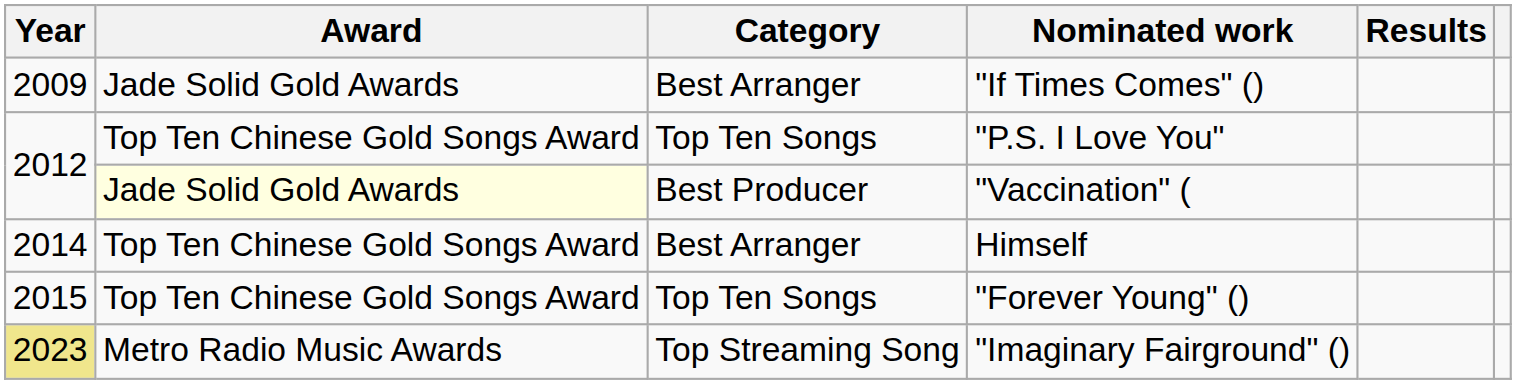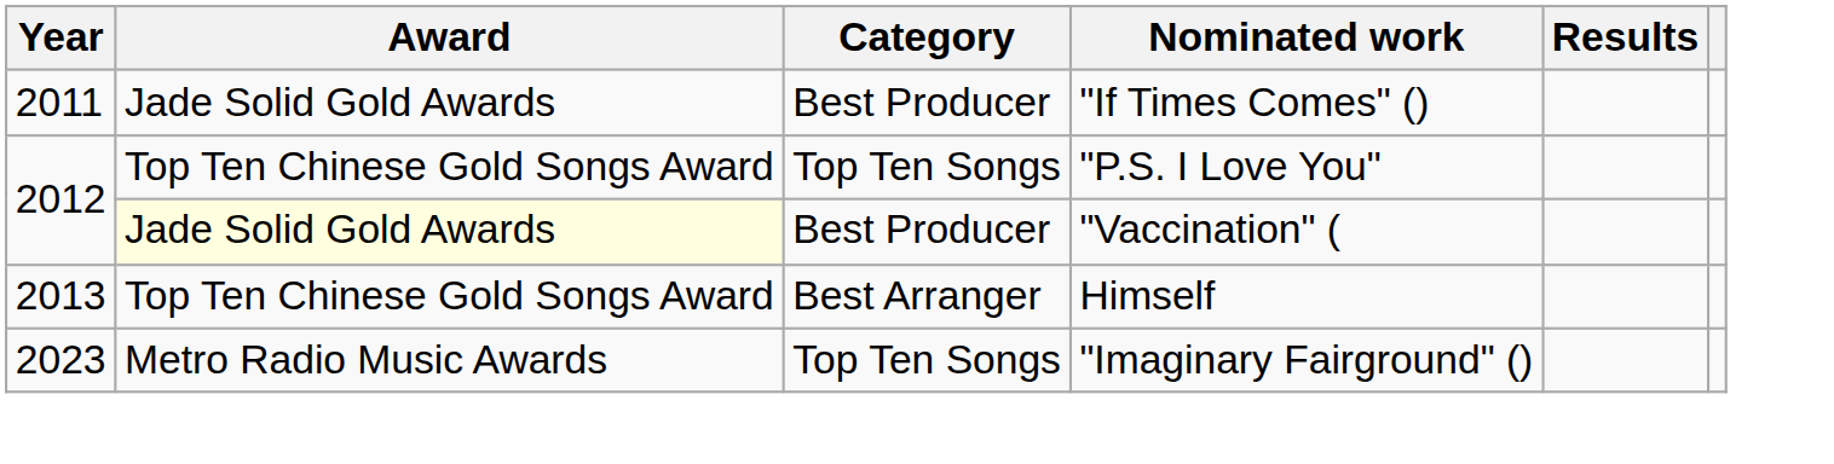"If Times Comes" () | Year: 2009 -> 2011
"If Times Comes" () | Category: Best Arranger -> Best Producer
Himself | Year: 2014 -> 2013
- row: 2015 | Top Ten Chinese Gold Songs Award | Top Ten Songs | "Forever Young" ()
"Imaginary Fairground" () | Year: khaki background -> no background
"Imaginary Fairground" () | Category: Top Streaming Song -> Top Ten Songs
